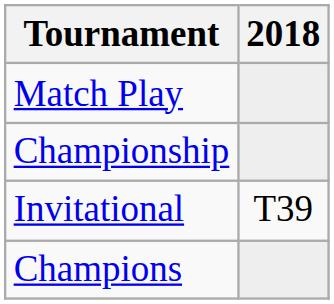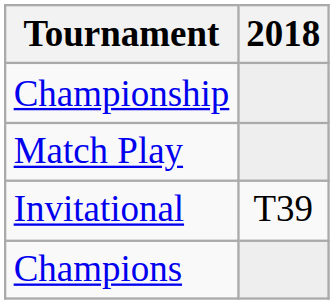rows swapped: Championship <-> Match Play
